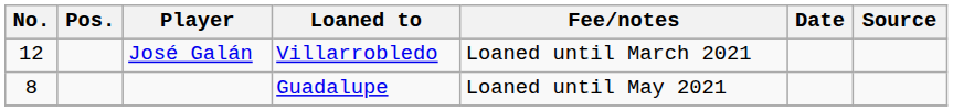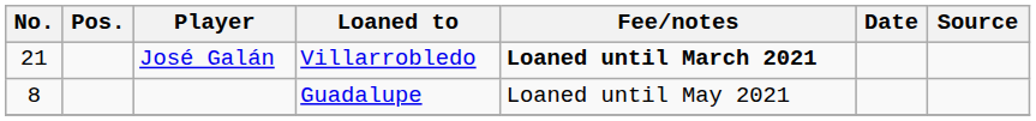José Galán | No.: 12 -> 21
José Galán | Fee/notes: normal -> bold
